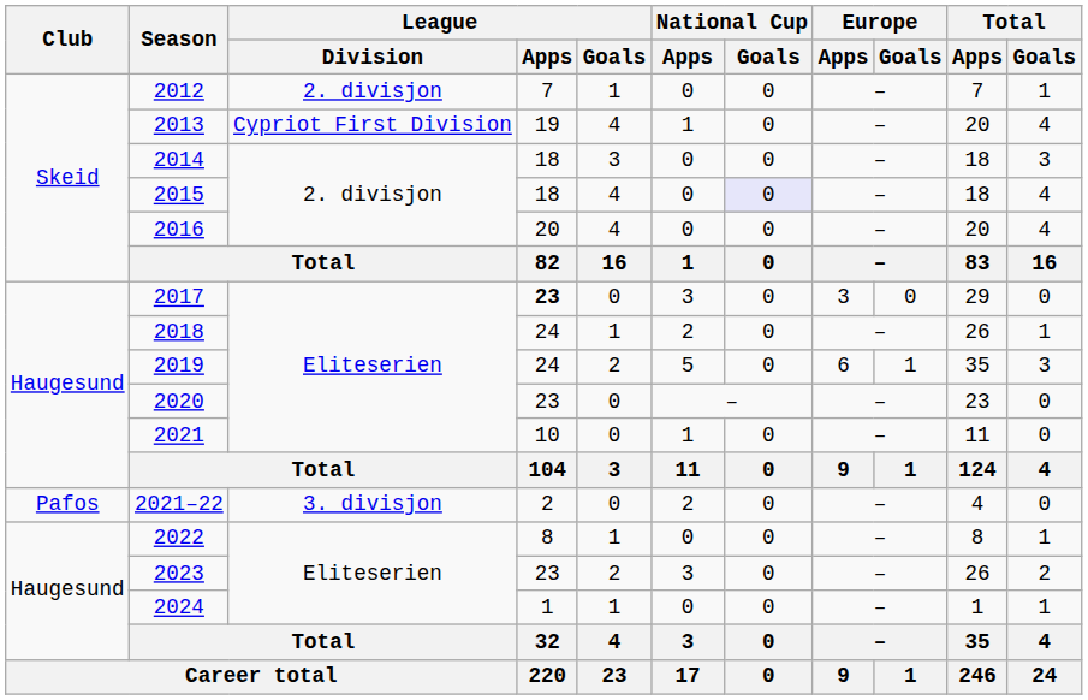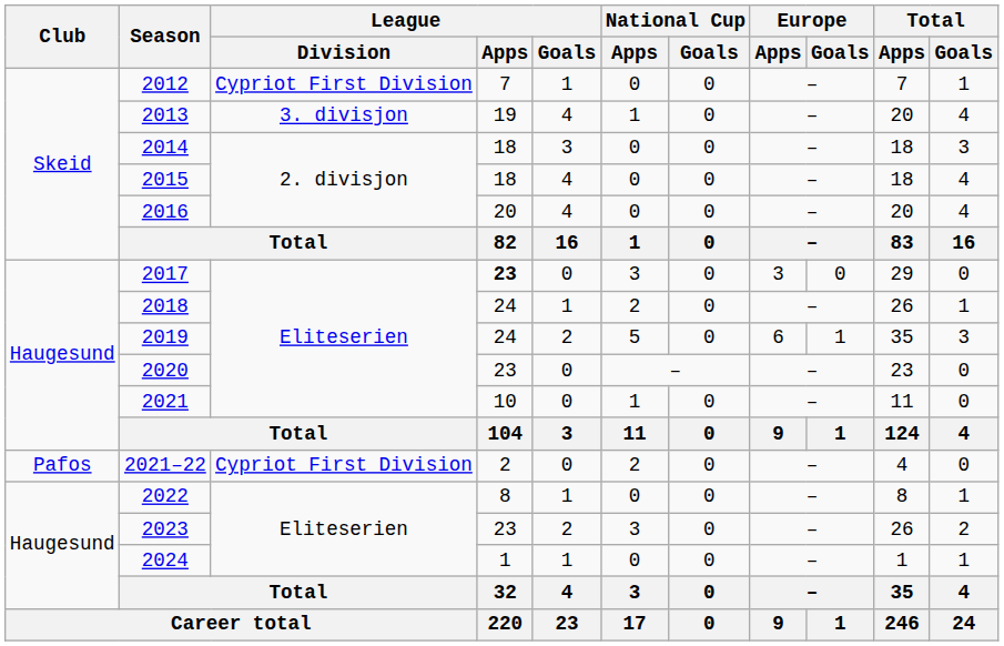2012 | League / Division: 2. divisjon -> Cypriot First Division
2013 | League / Division: Cypriot First Division -> 3. divisjon
2015 | National Cup / Goals: lavender background -> no background
2021–22 | League / Division: 3. divisjon -> Cypriot First Division
